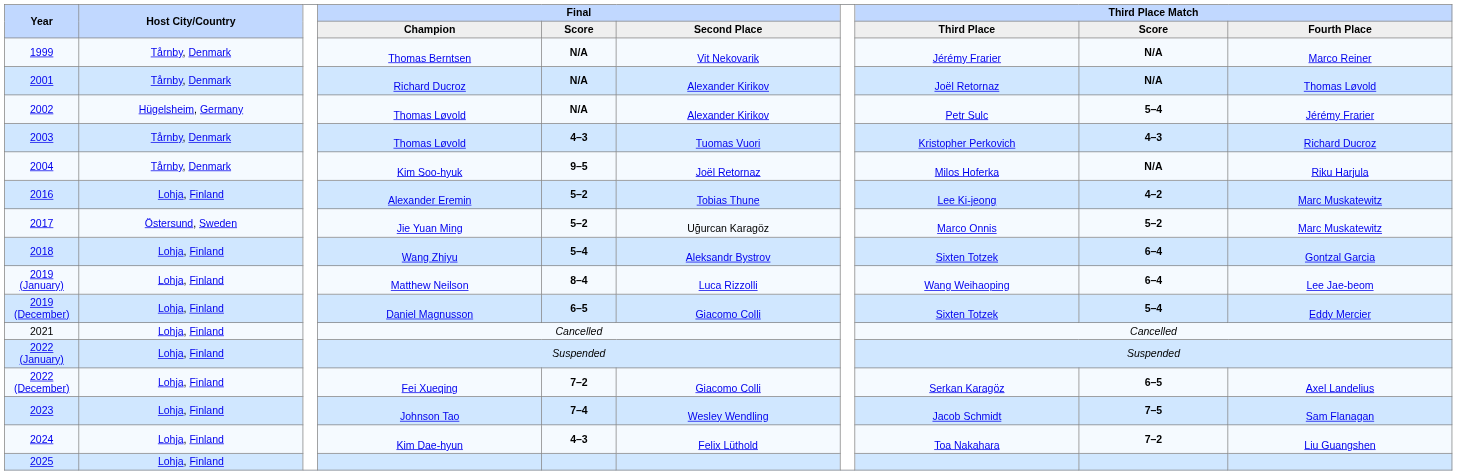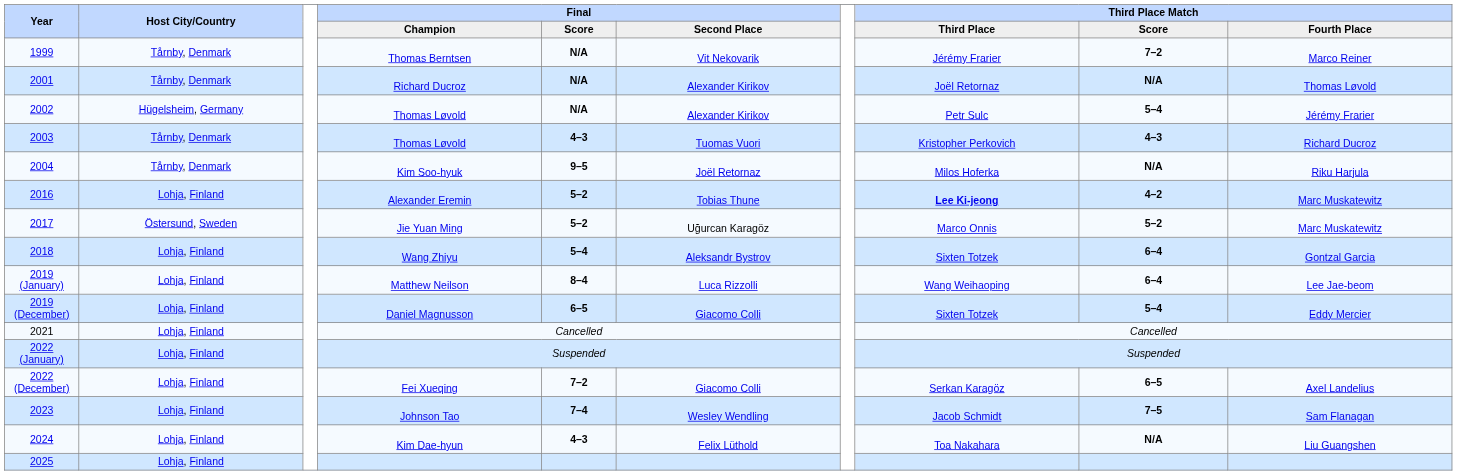Thomas Berntsen | Third Place Match / Score: N/A -> 7–2
Alexander Eremin | Third Place Match / Third Place: normal -> bold
Kim Dae-hyun | Third Place Match / Score: 7–2 -> N/A
